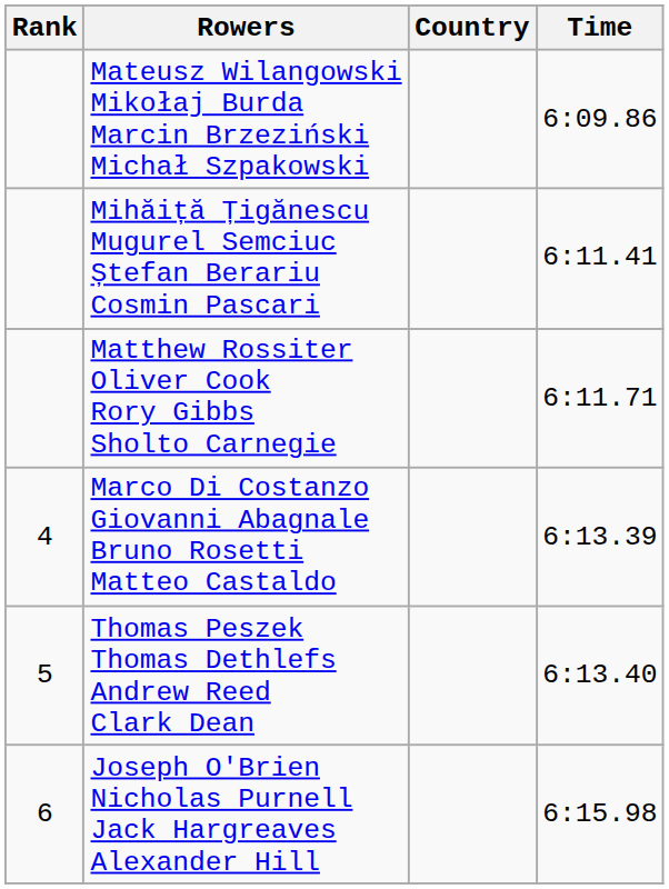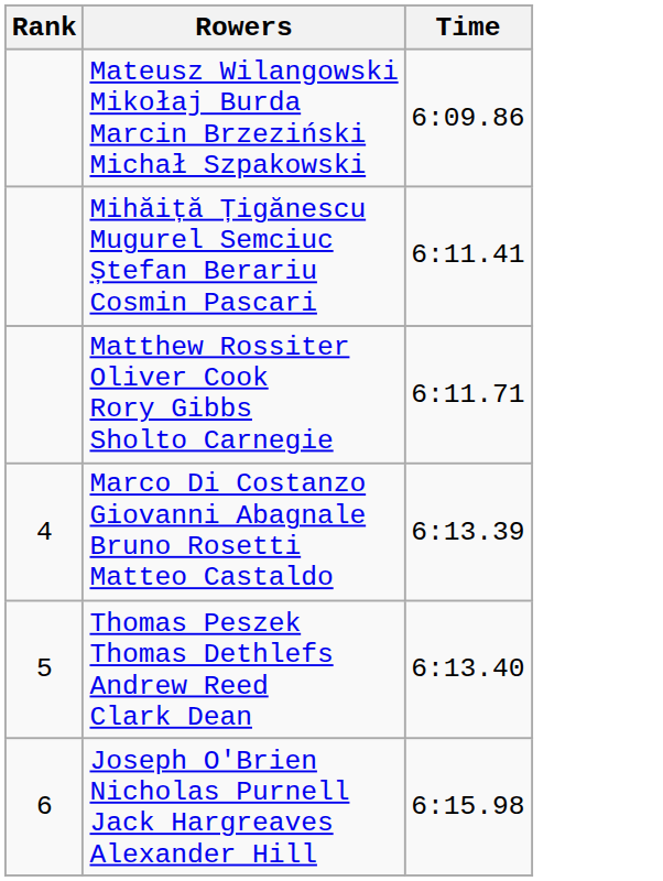- column: Country
